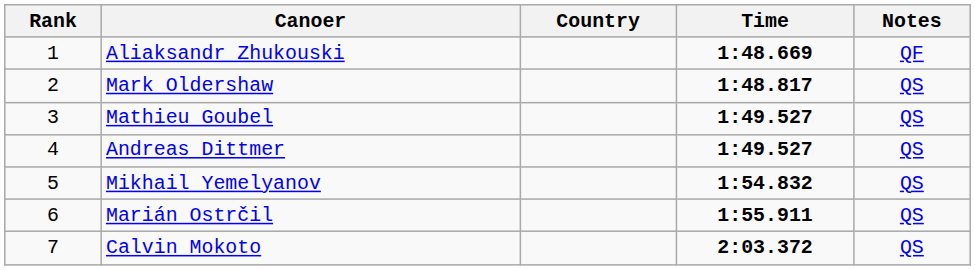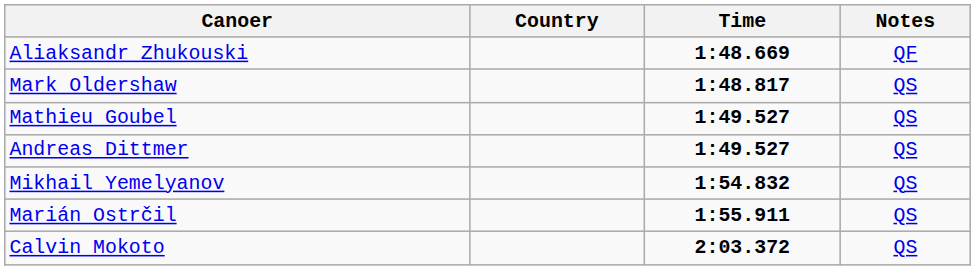- column: Rank | 1 | 2 | 3 | 4 | 5 | 6 | 7
